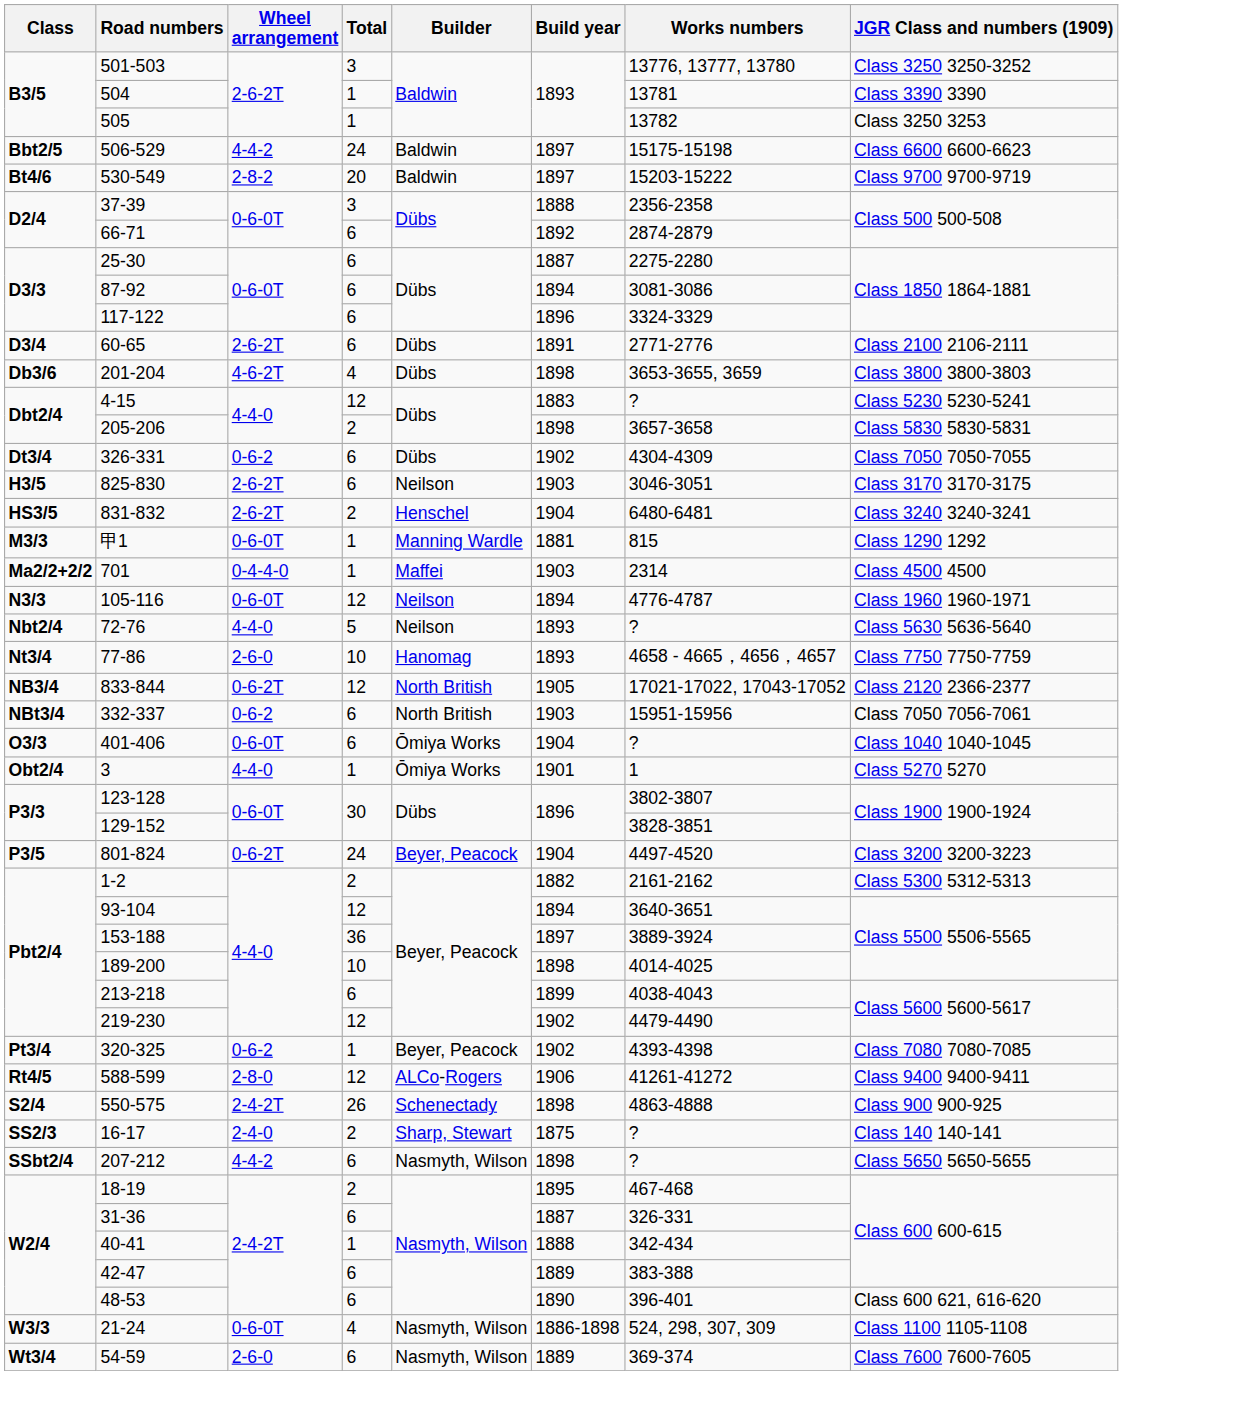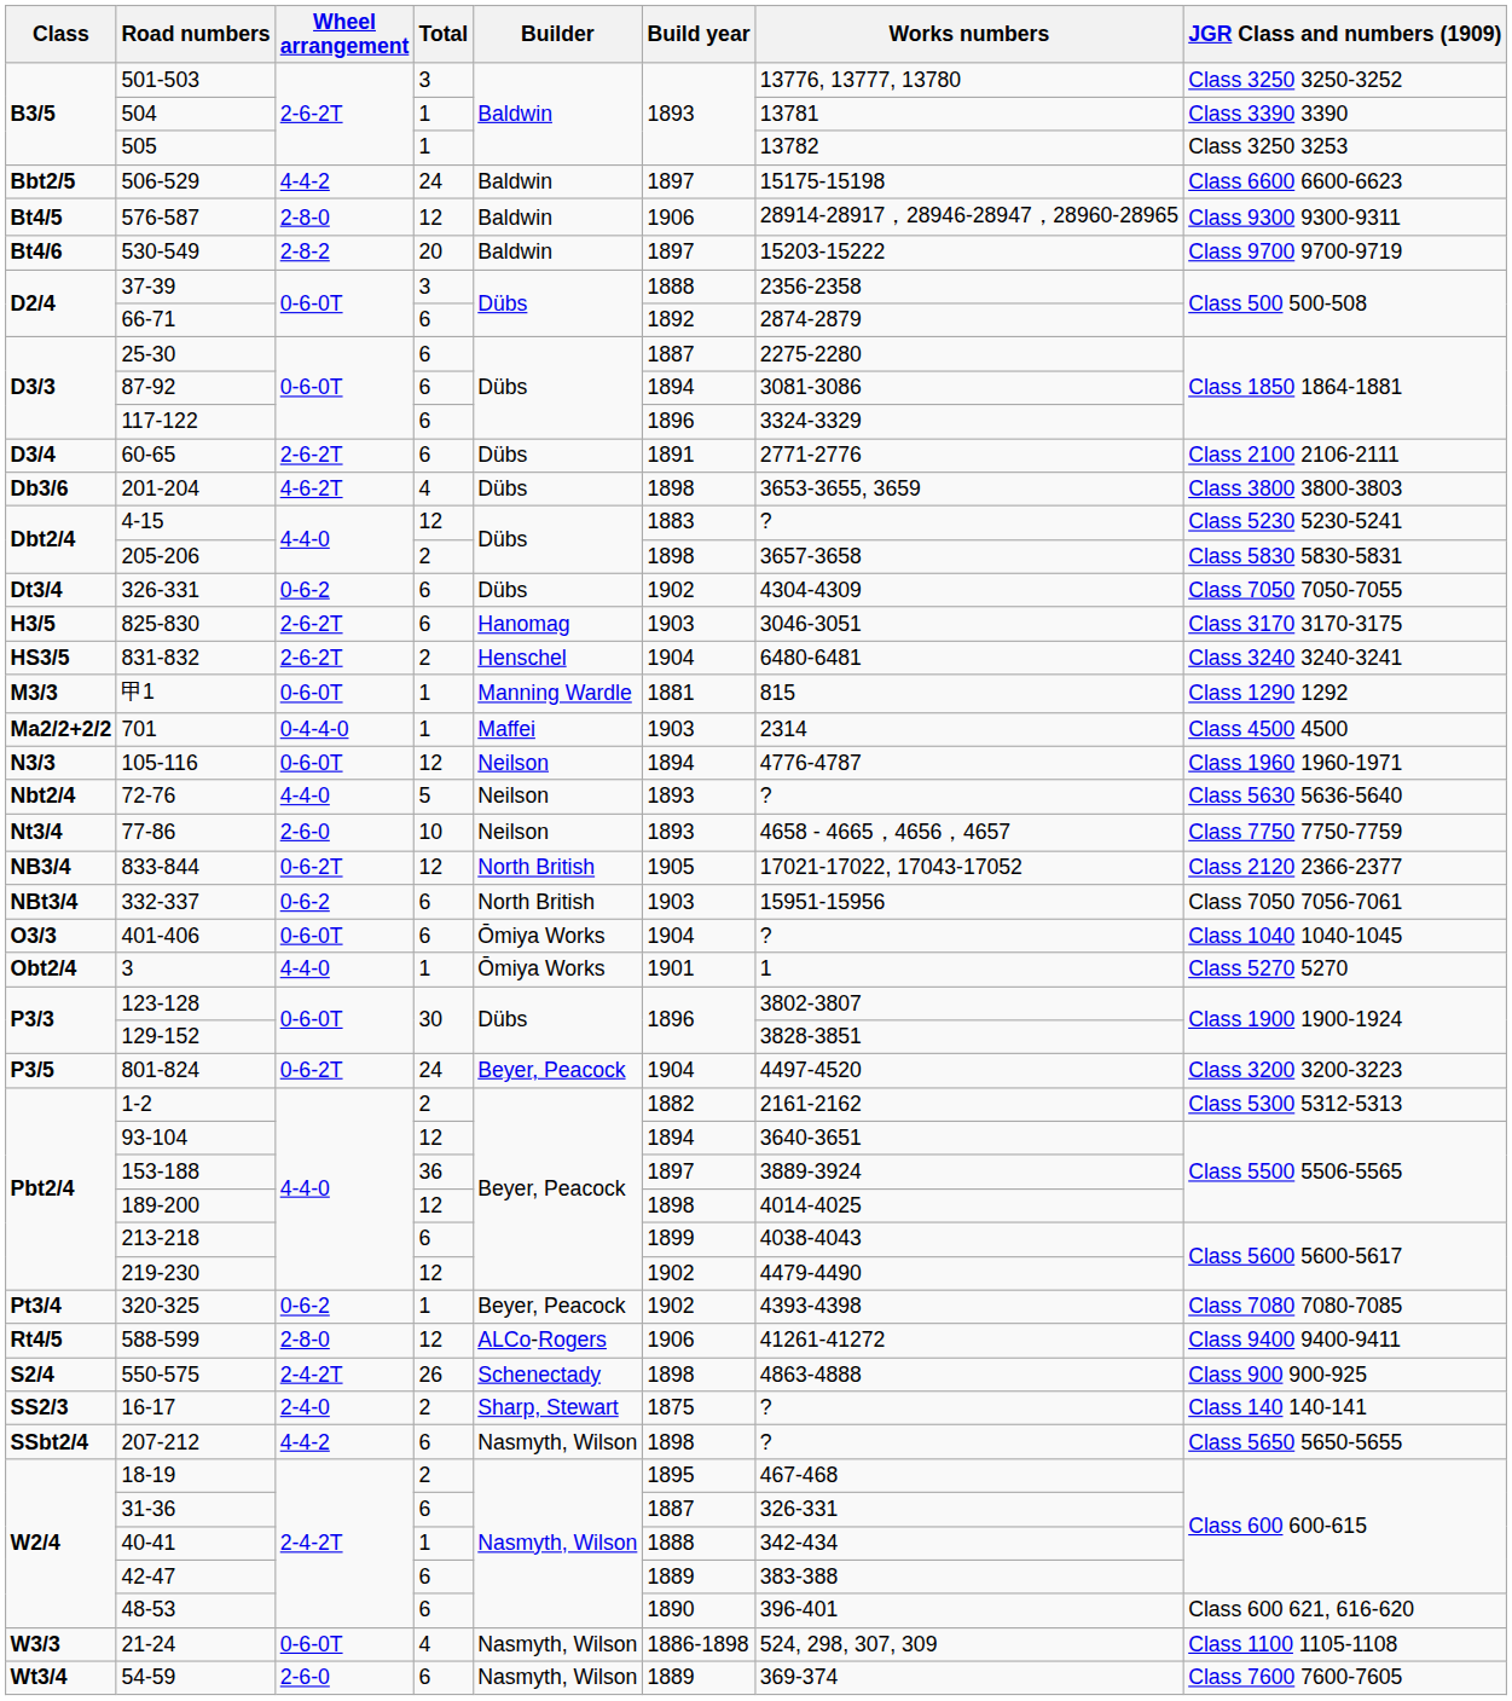+ row: Bt4/5 | 576-587 | 2-8-0 | 12 | Baldwin | 1906 | 28914-28917，28946-28947，28960-28965 | Class 9300 9300-9311
825-830 | Builder: Neilson -> Hanomag
77-86 | Builder: Hanomag -> Neilson
189-200 | Total: 10 -> 12
